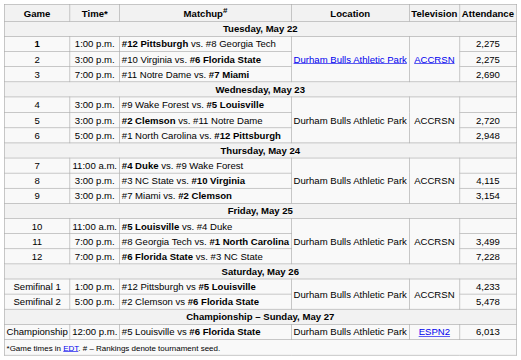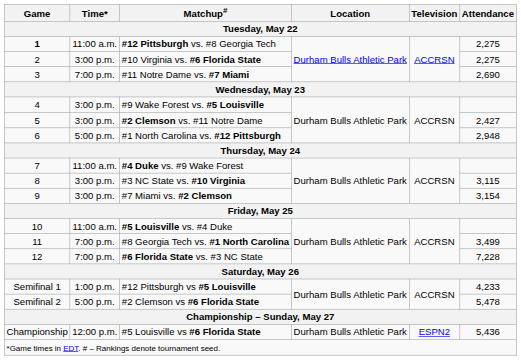#12 Pittsburgh vs. #8 Georgia Tech | Time*: 1:00 p.m. -> 11:00 a.m.
#2 Clemson vs. #11 Notre Dame | Attendance: 2,720 -> 2,427
#3 NC State vs. #10 Virginia | Attendance: 4,115 -> 3,115
#5 Louisville vs #6 Florida State | Attendance: 6,013 -> 5,436
